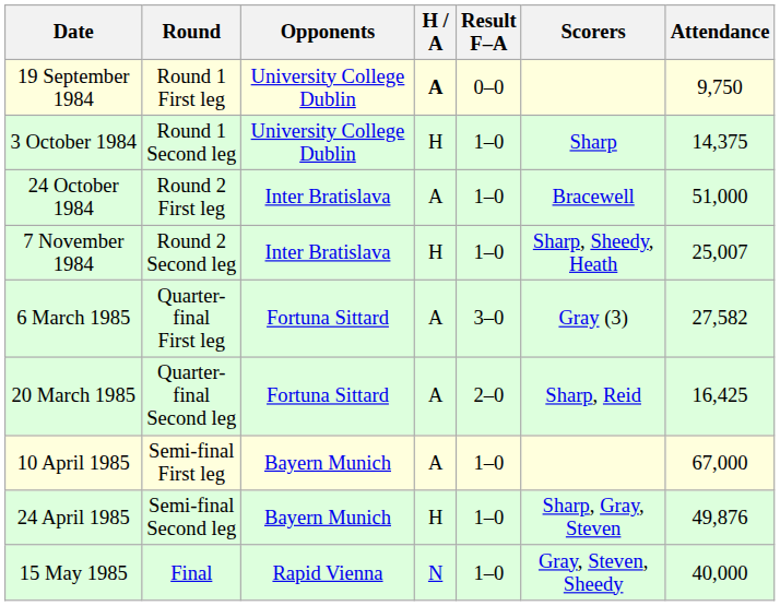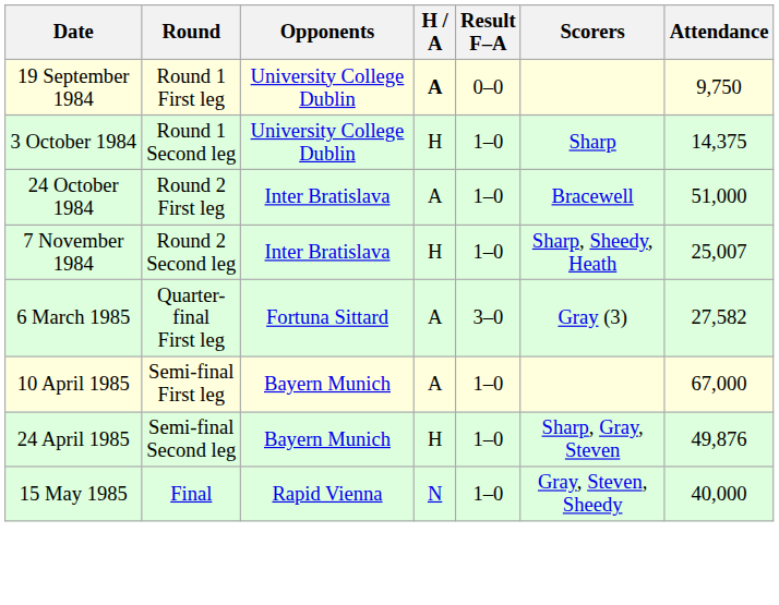- row: 20 March 1985 | Quarter-final Second leg | Fortuna Sittard | A | 2–0 | Sharp, Reid | 16,425
